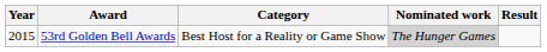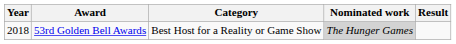53rd Golden Bell Awards | Year: 2015 -> 2018
